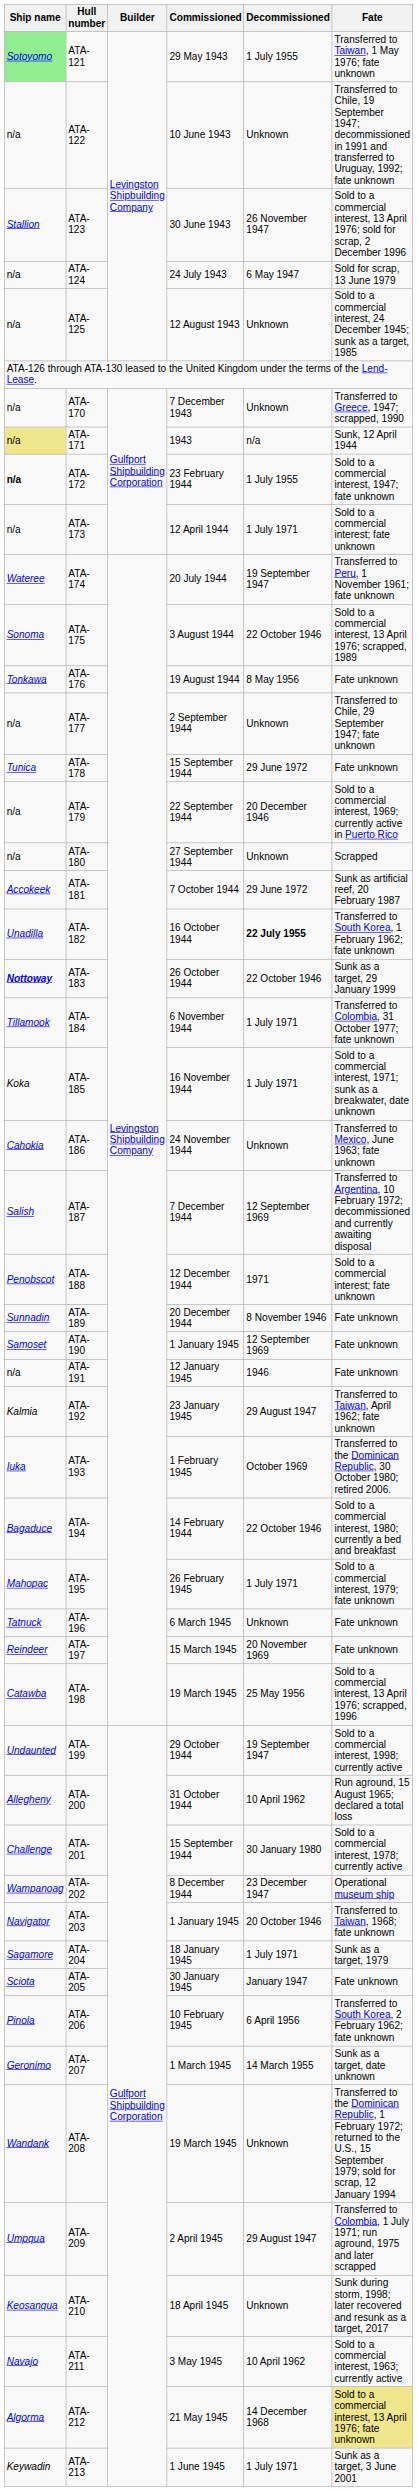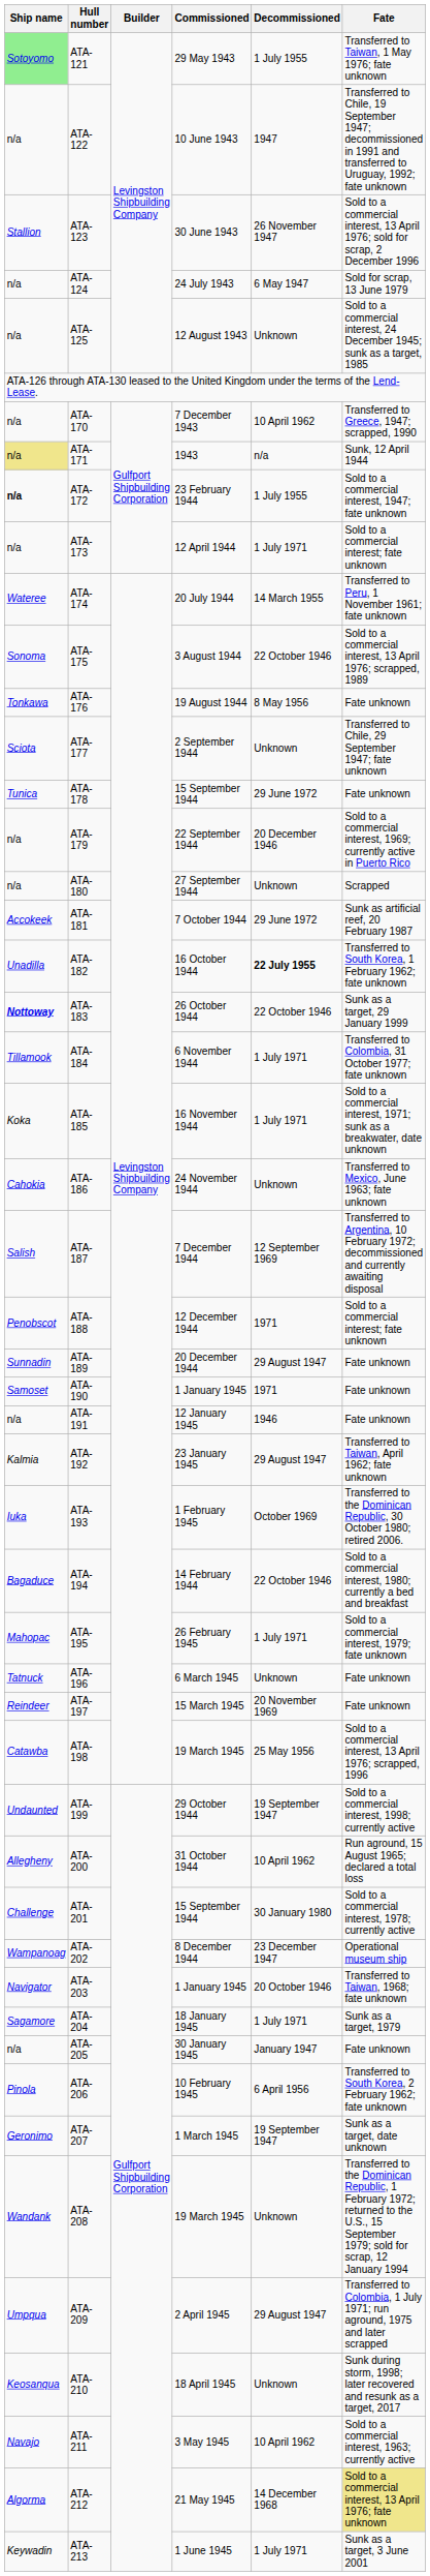ATA-122 | Decommissioned: Unknown -> 1947
ATA-170 | Decommissioned: Unknown -> 10 April 1962
ATA-174 | Decommissioned: 19 September 1947 -> 14 March 1955
ATA-177 | Ship name: n/a -> Sciota
ATA-189 | Decommissioned: 8 November 1946 -> 29 August 1947
ATA-190 | Decommissioned: 12 September 1969 -> 1971
ATA-205 | Ship name: Sciota -> n/a
ATA-207 | Decommissioned: 14 March 1955 -> 19 September 1947
